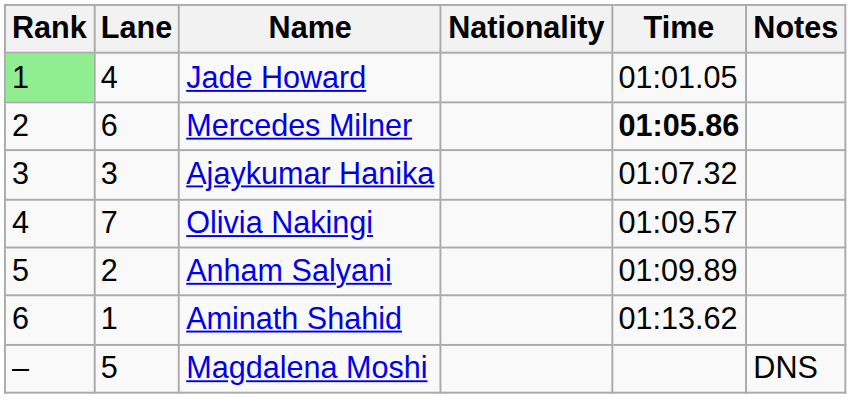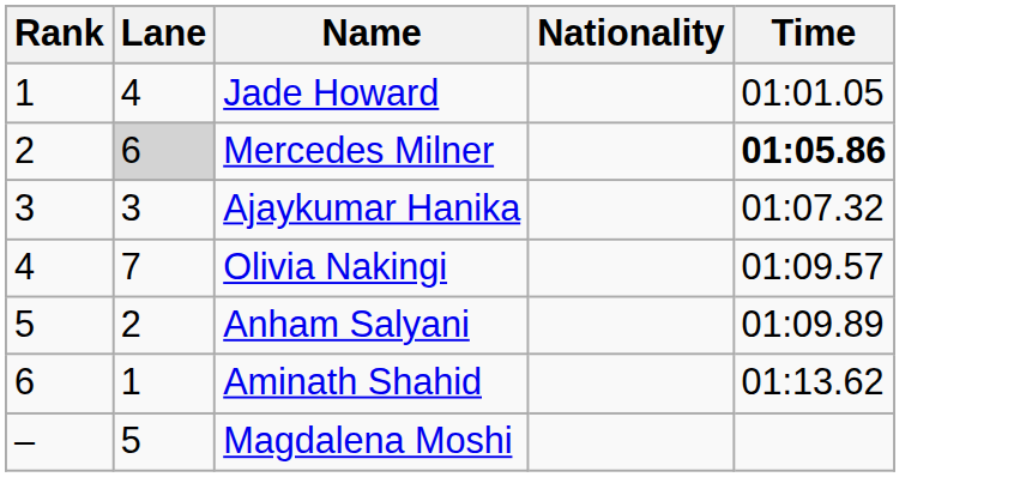- column: Notes | DNS
Jade Howard | Rank: lightgreen background -> no background
Mercedes Milner | Lane: no background -> lightgrey background
